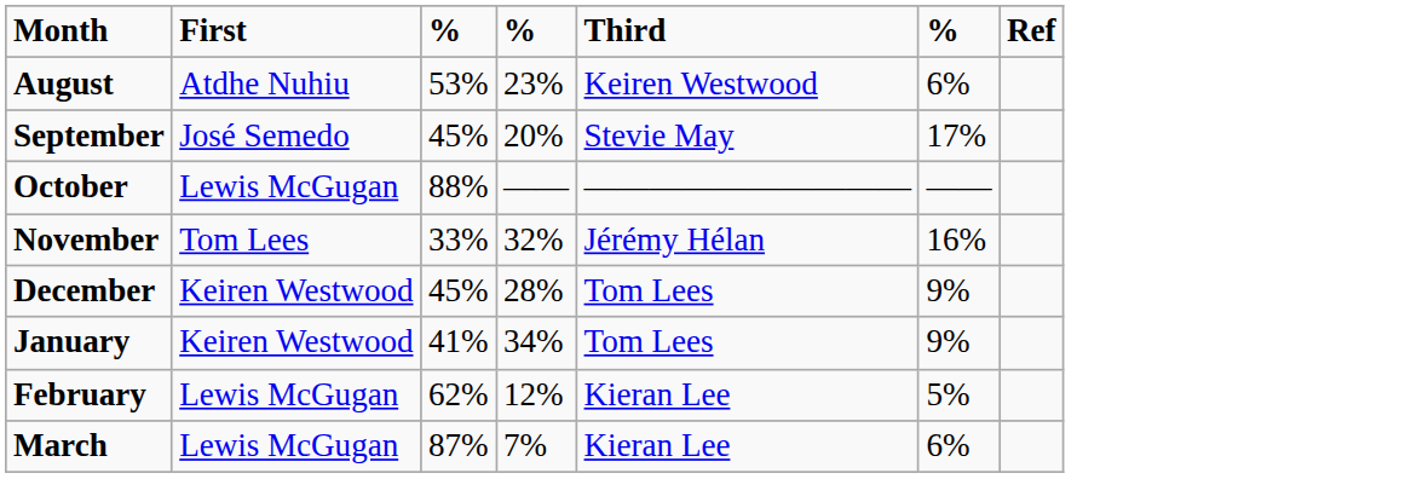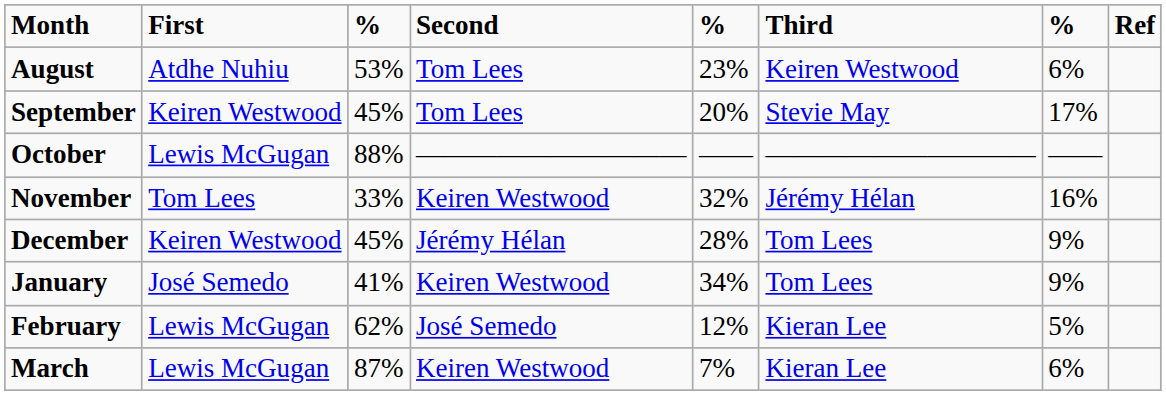+ column: Second | Tom Lees | Tom Lees | —————————— | Keiren Westwood | Jérémy Hélan | Keiren Westwood | José Semedo | Keiren Westwood
September | First: José Semedo -> Keiren Westwood
January | First: Keiren Westwood -> José Semedo
